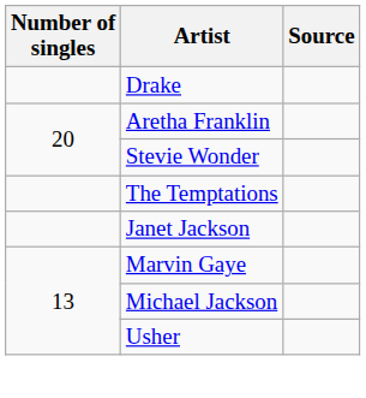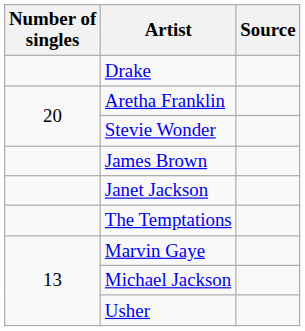+ row: James Brown
rows swapped: Janet Jackson <-> The Temptations
